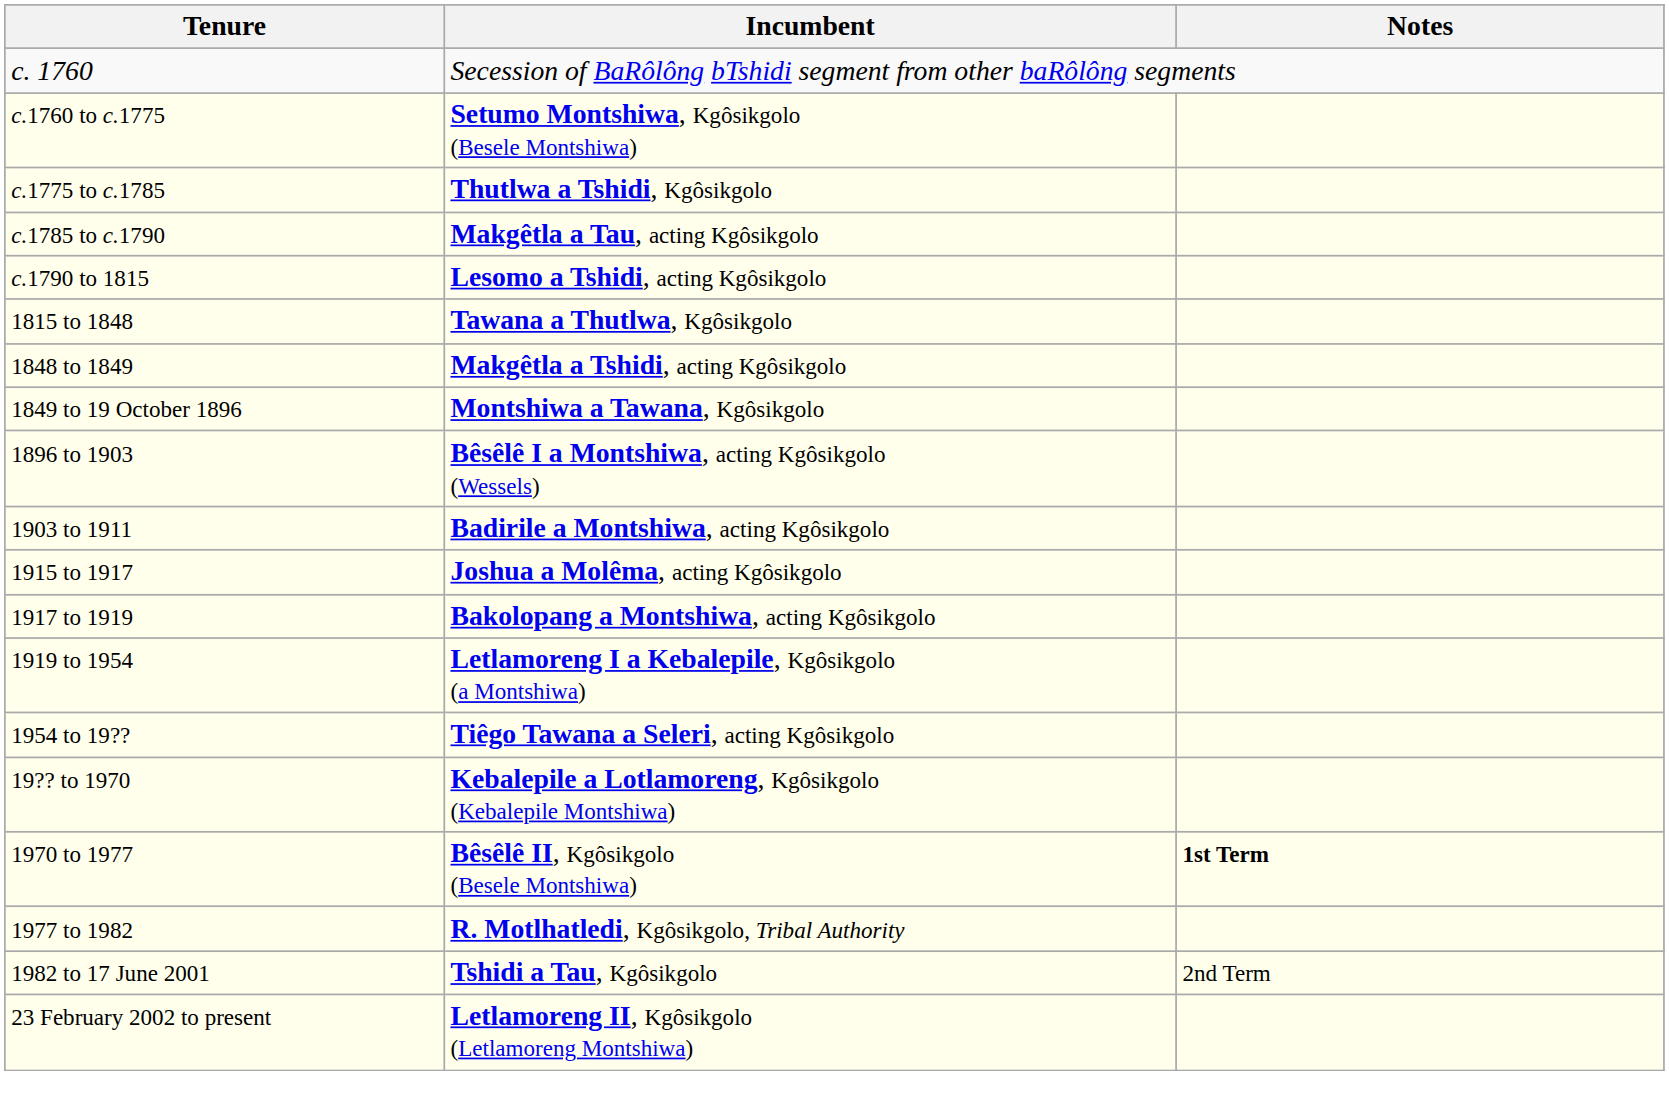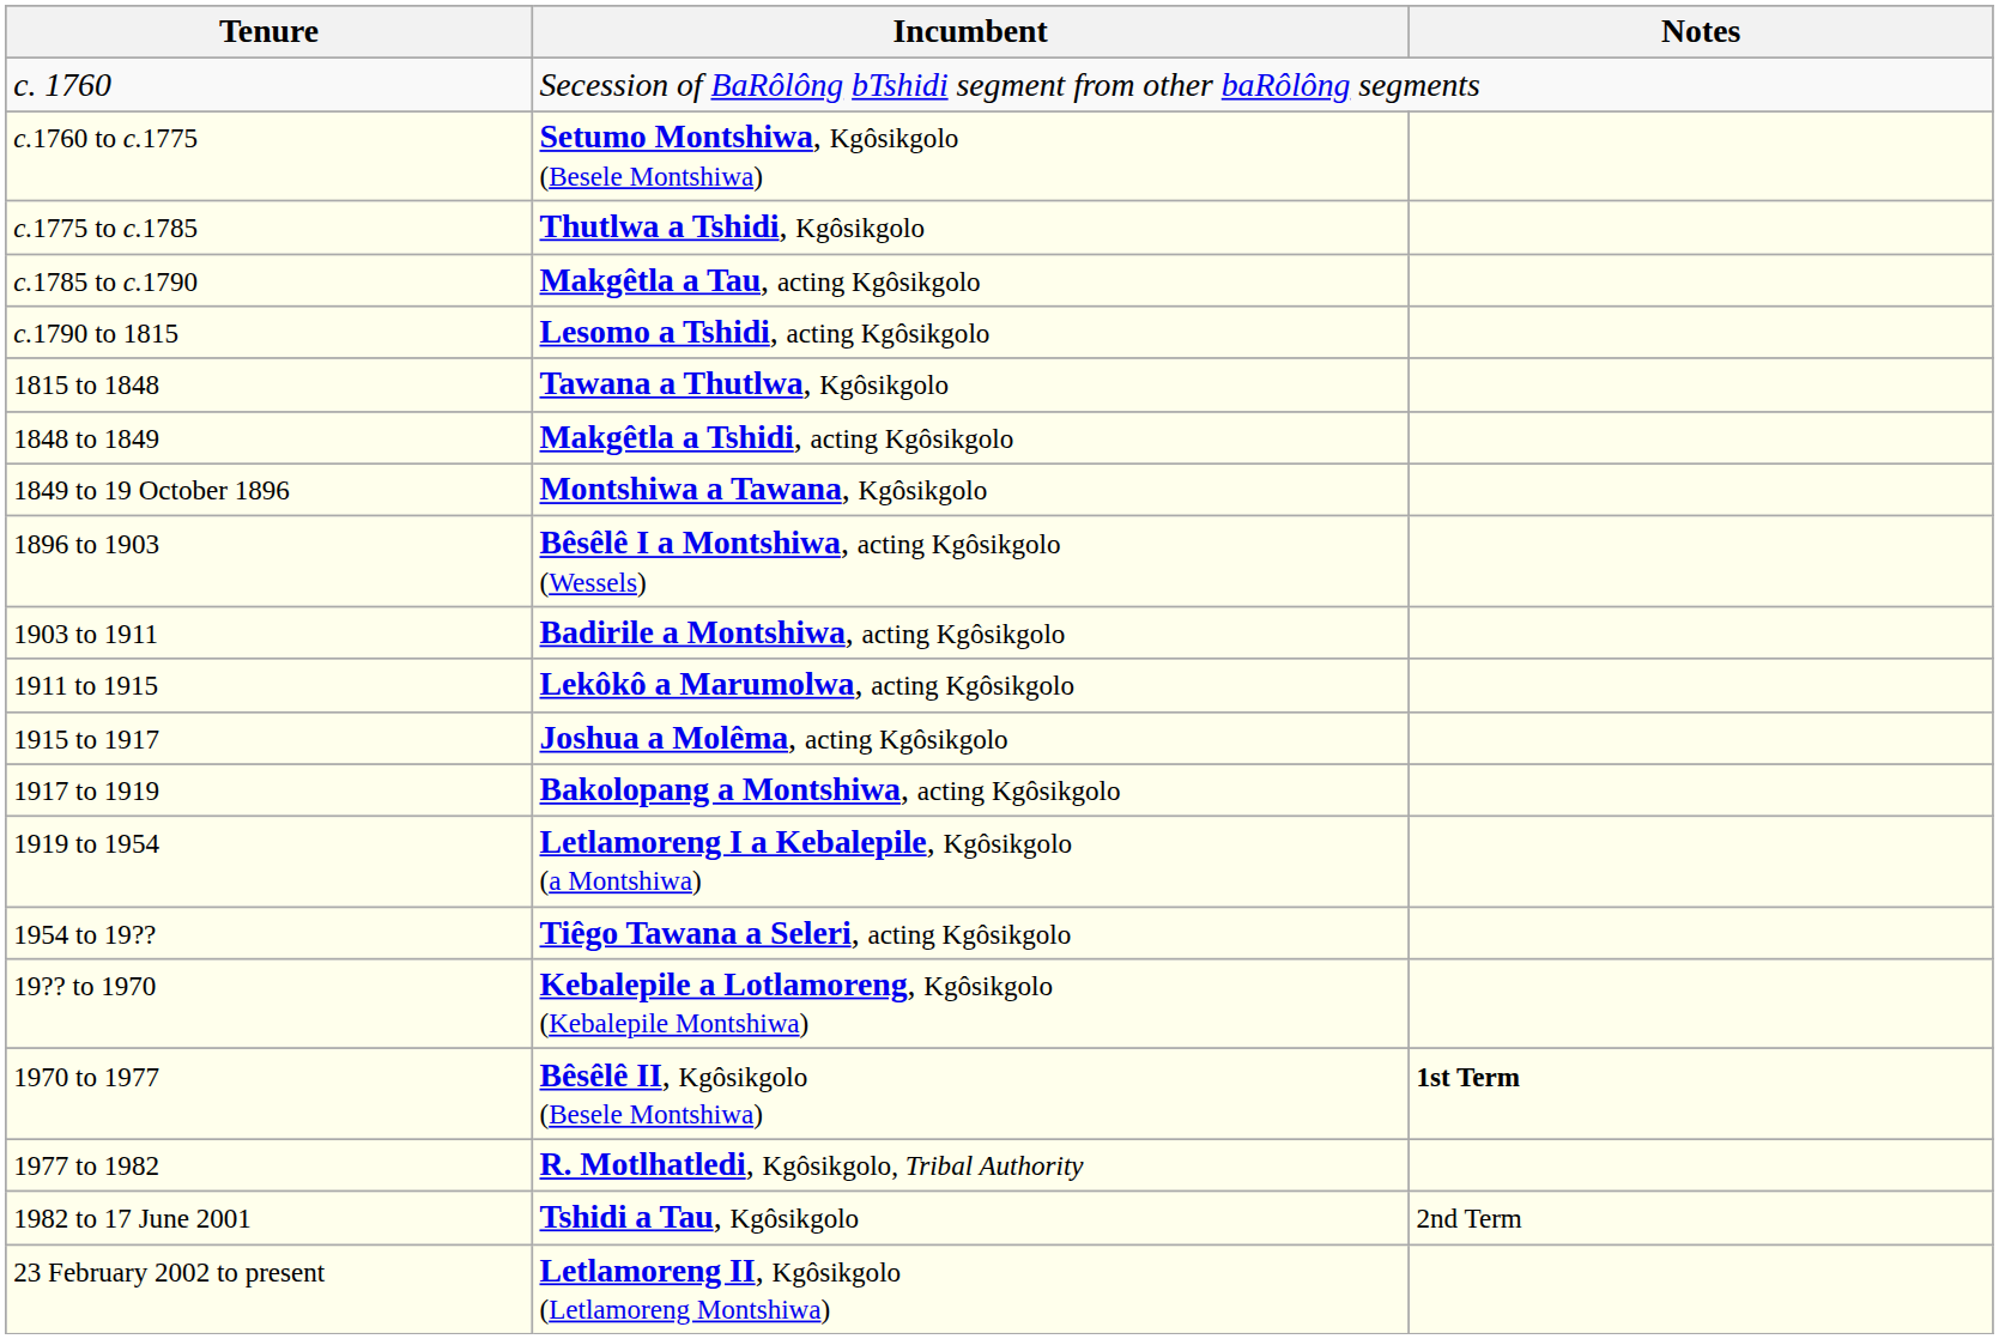+ row: 1911 to 1915 | Lekôkô a Marumolwa, acting Kgôsikgolo
